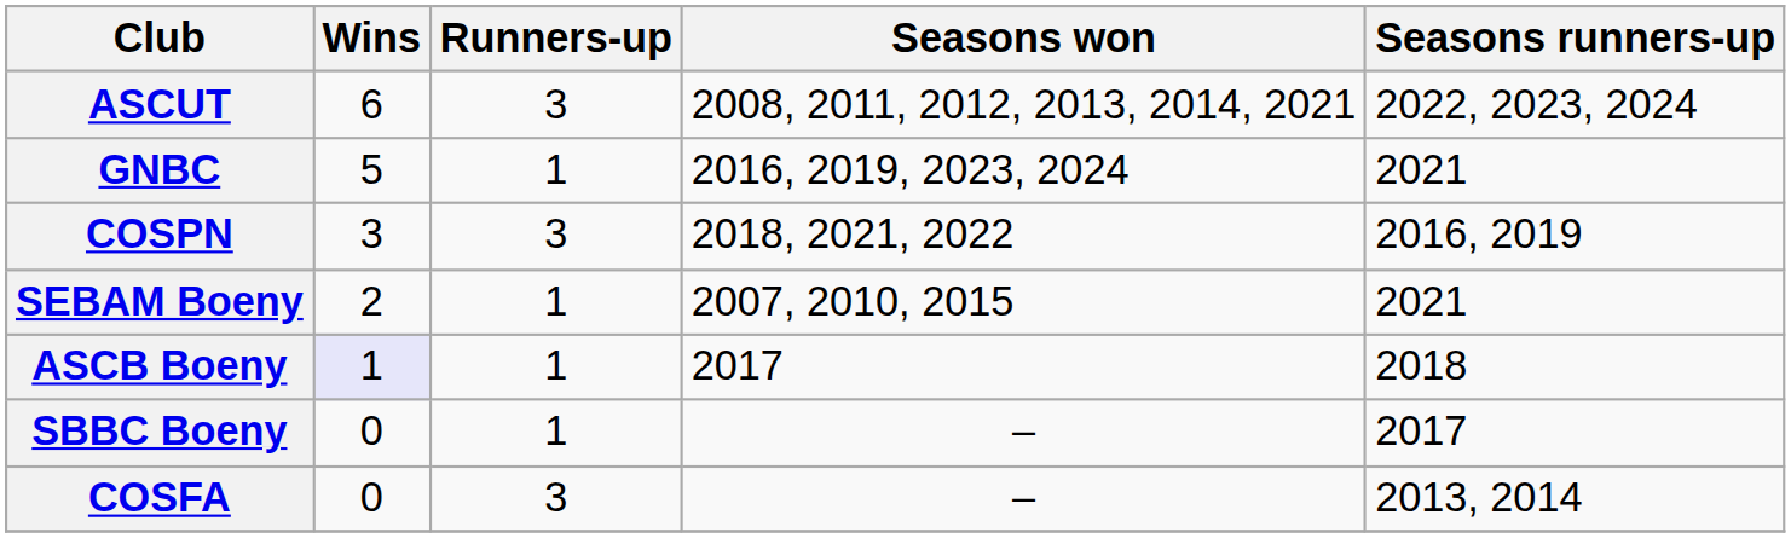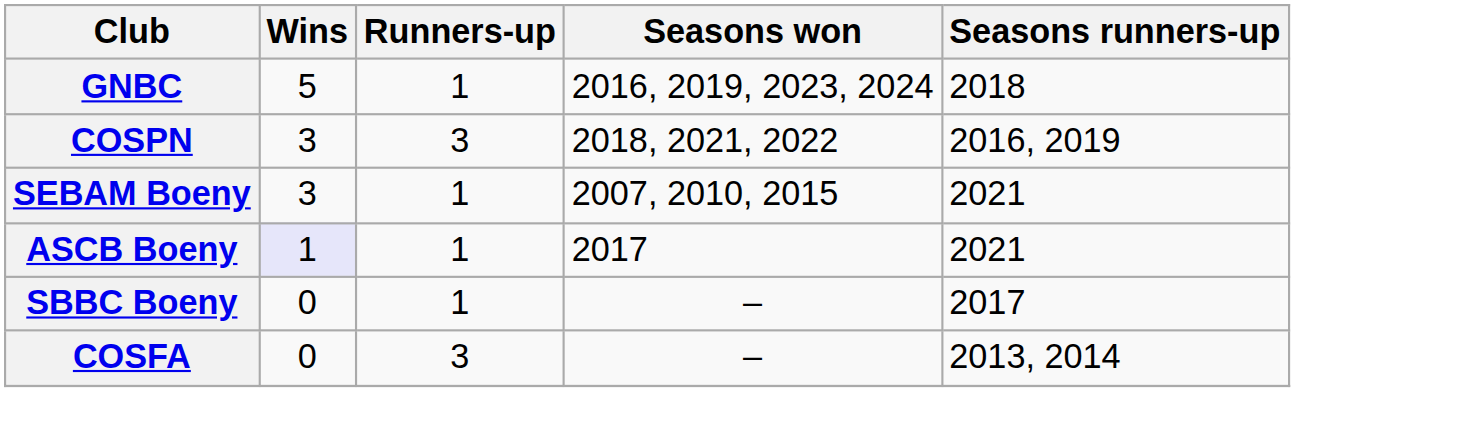- row: ASCUT | 6 | 3 | 2008, 2011, 2012, 2013, 2014, 2021 | 2022, 2023, 2024
GNBC | Seasons runners-up: 2021 -> 2018
SEBAM Boeny | Wins: 2 -> 3
ASCB Boeny | Seasons runners-up: 2018 -> 2021
